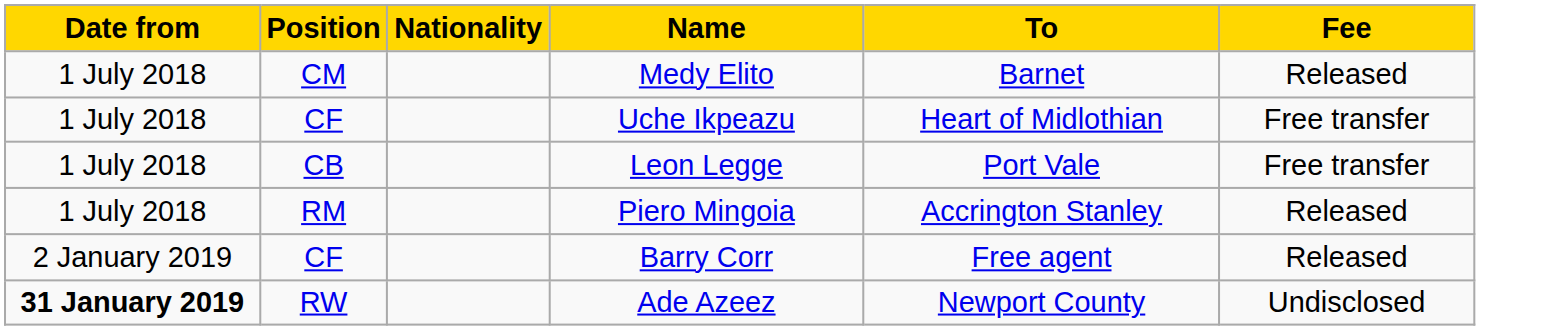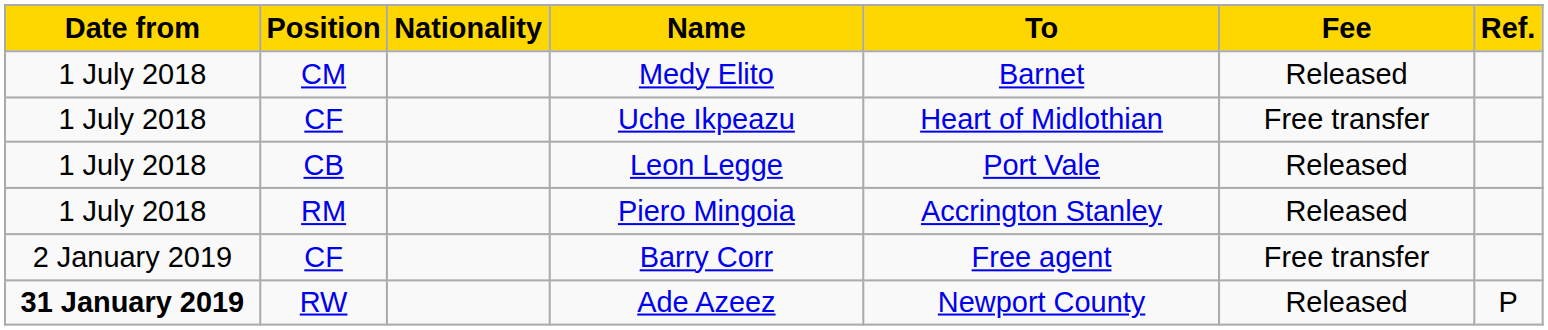+ column: Ref. | P
Leon Legge | Fee: Free transfer -> Released
Barry Corr | Fee: Released -> Free transfer
Ade Azeez | Fee: Undisclosed -> Released
